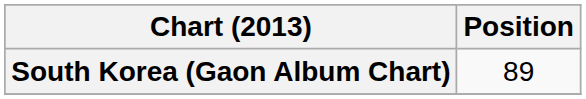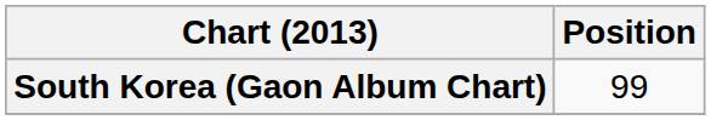South Korea (Gaon Album Chart) | Position: 89 -> 99
